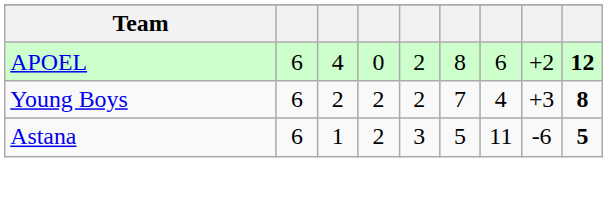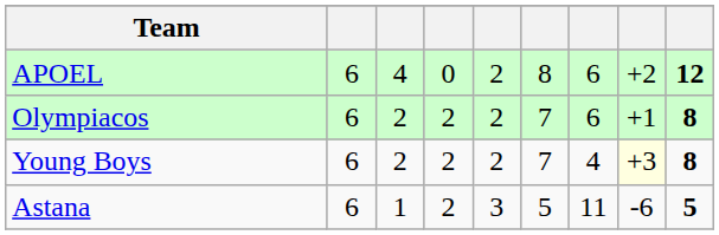+ row: Olympiacos | 6 | 2 | 2 | 2 | 7 | 6 | +1 | 8
Young Boys | column 8: no background -> lightyellow background
